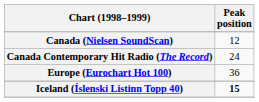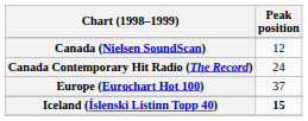Europe (Eurochart Hot 100) | Peak position: 36 -> 37
